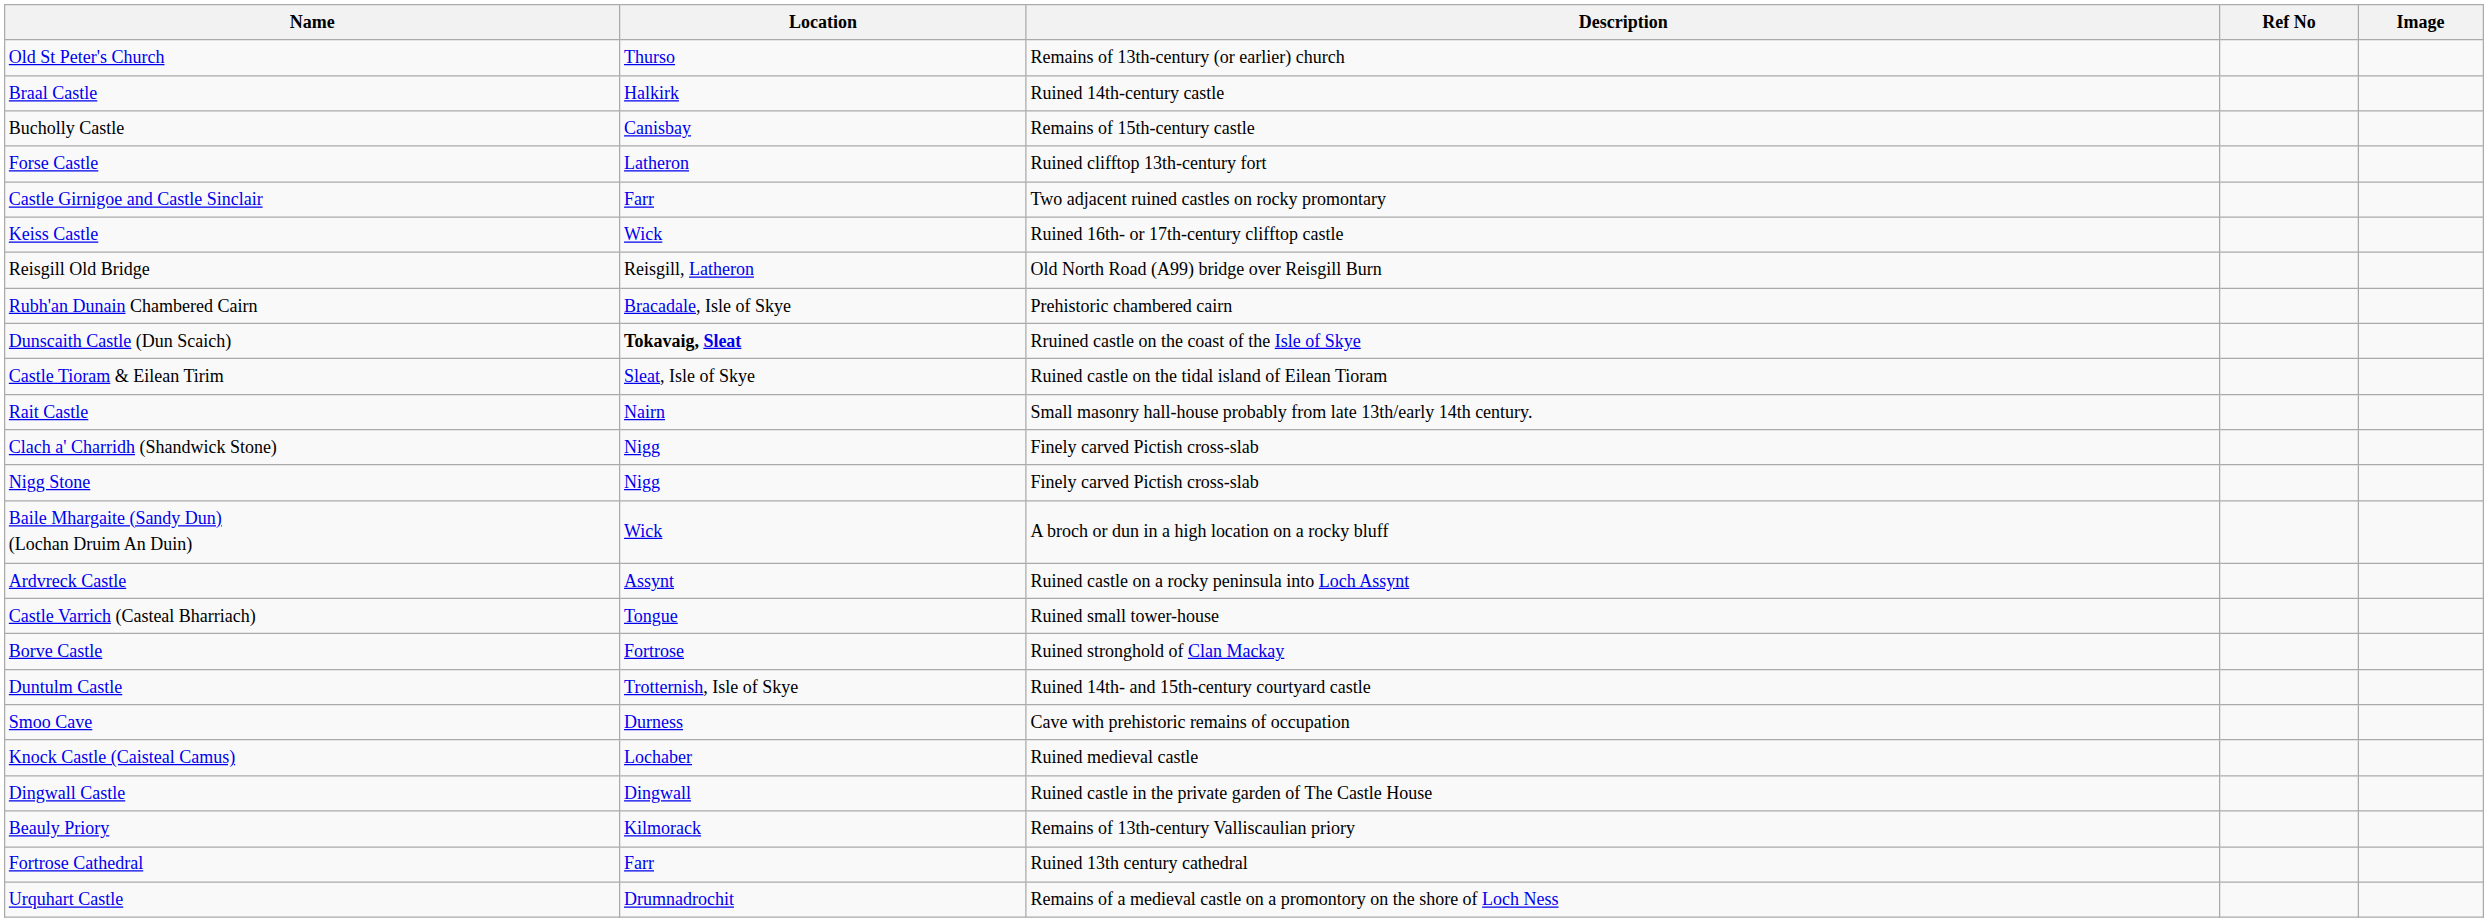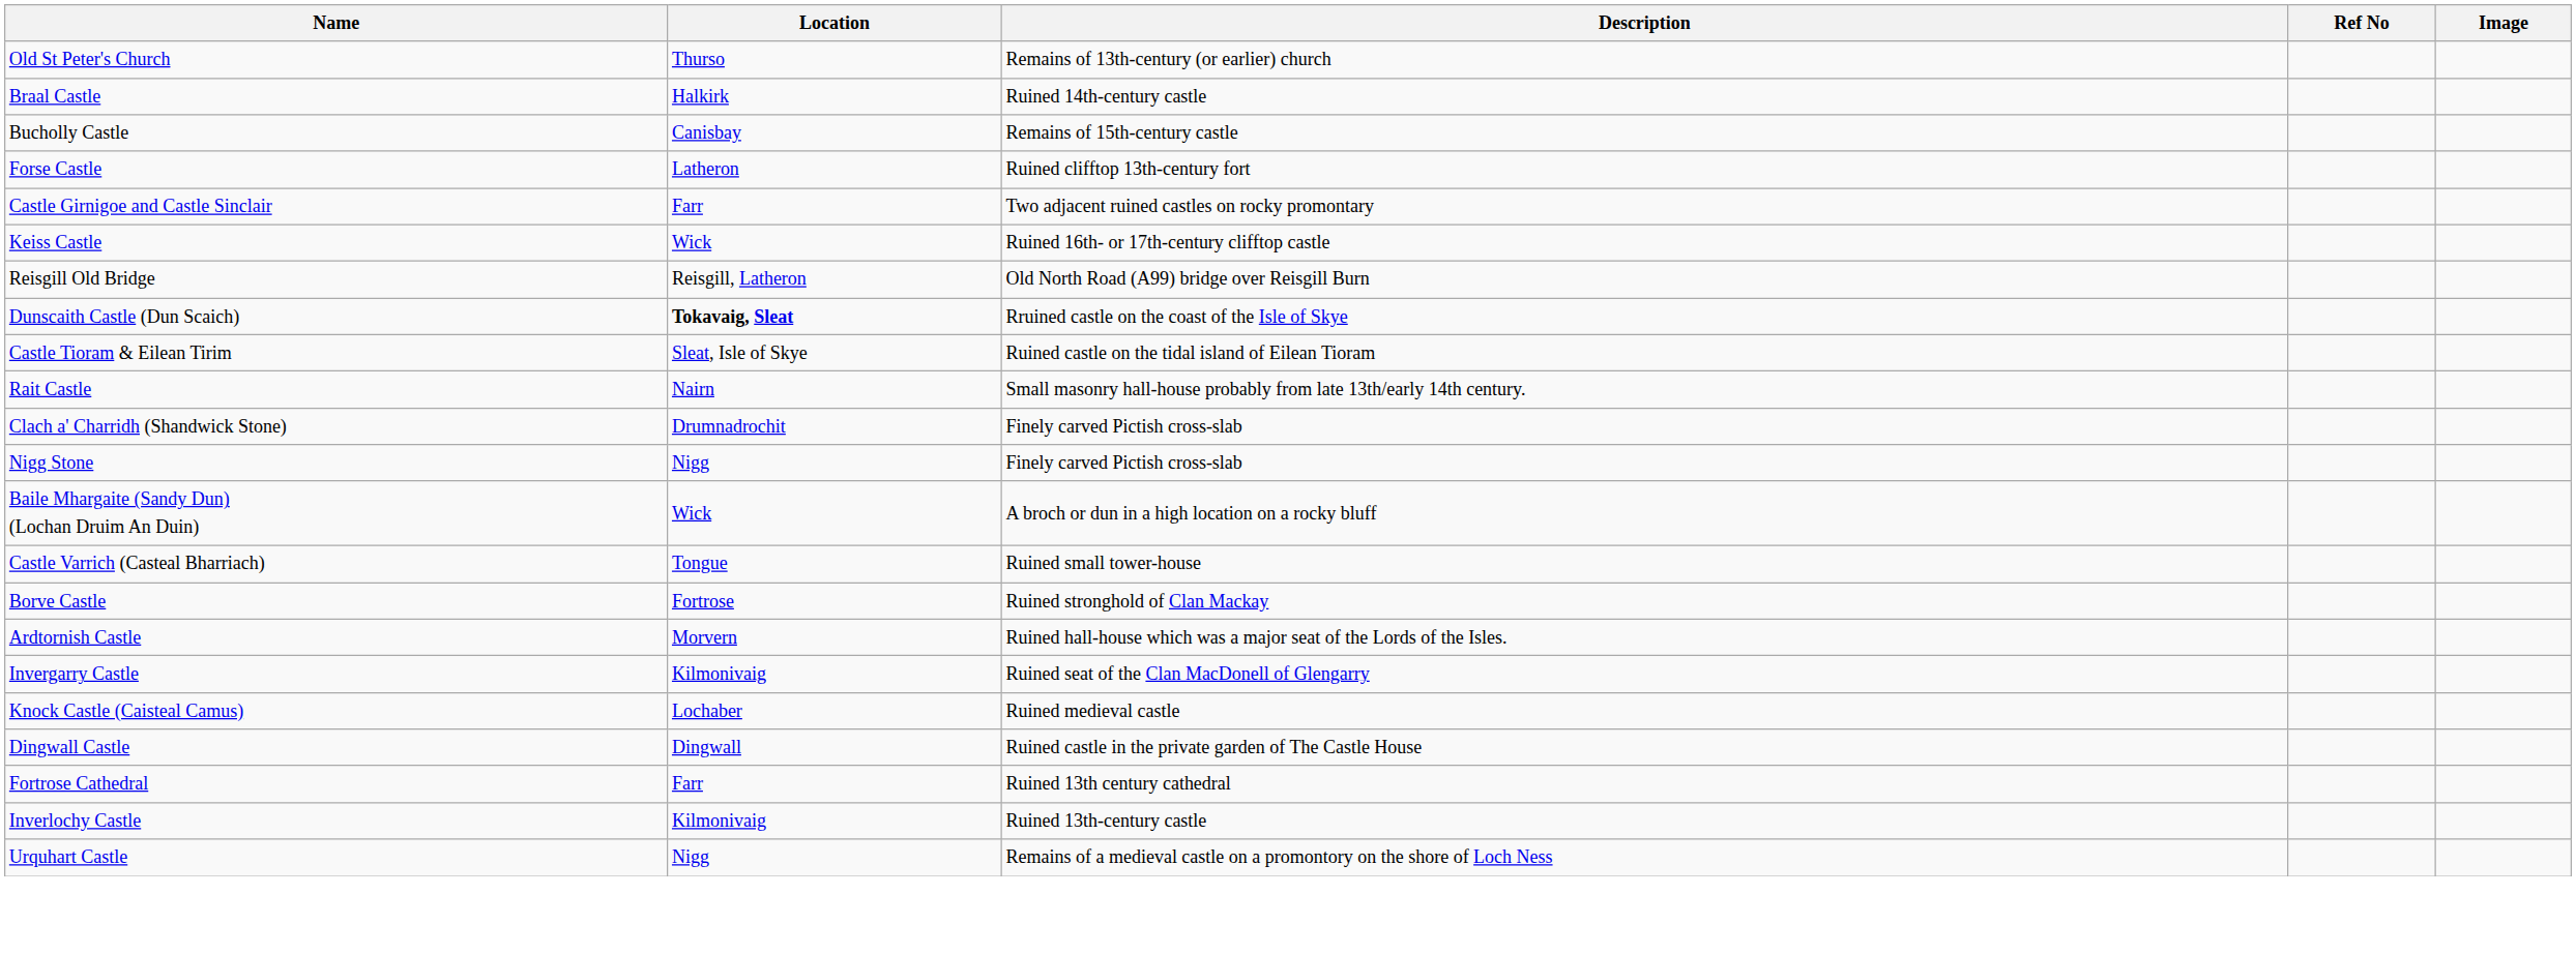- row: Rubh'an Dunain Chambered Cairn | Bracadale, Isle of Skye | Prehistoric chambered cairn
Clach a' Charridh (Shandwick Stone) | Location: Nigg -> Drumnadrochit
- row: Ardvreck Castle | Assynt | Ruined castle on a rocky peninsula into Loch Assynt
+ row: Ardtornish Castle | Morvern | Ruined hall-house which was a major seat of the Lords of the Isles.
- row: Duntulm Castle | Trotternish, Isle of Skye | Ruined 14th- and 15th-century courtyard castle
+ row: Invergarry Castle | Kilmonivaig | Ruined seat of the Clan MacDonell of Glengarry
- row: Smoo Cave | Durness | Cave with prehistoric remains of occupation
- row: Beauly Priory | Kilmorack | Remains of 13th-century Valliscaulian priory
+ row: Inverlochy Castle | Kilmonivaig | Ruined 13th-century castle
Urquhart Castle | Location: Drumnadrochit -> Nigg
